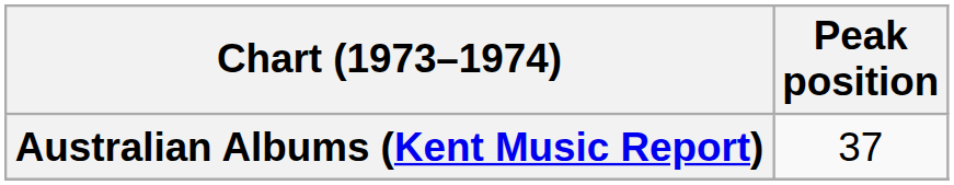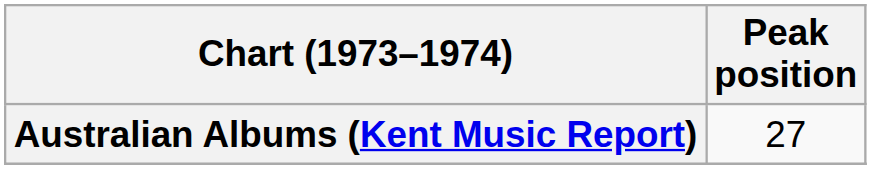Australian Albums (Kent Music Report) | Peak position: 37 -> 27
